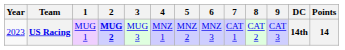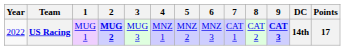US Racing | Year: 2023 -> 2022
US Racing | 9: normal -> bold
US Racing | Points: 14 -> 17
